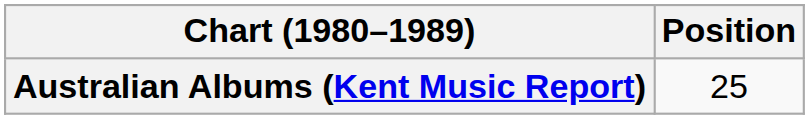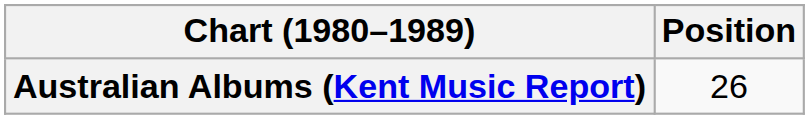Australian Albums (Kent Music Report) | Position: 25 -> 26
